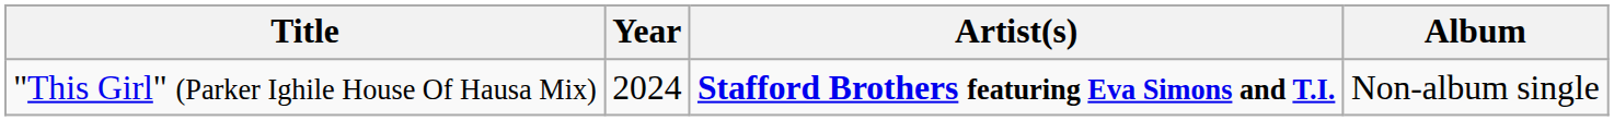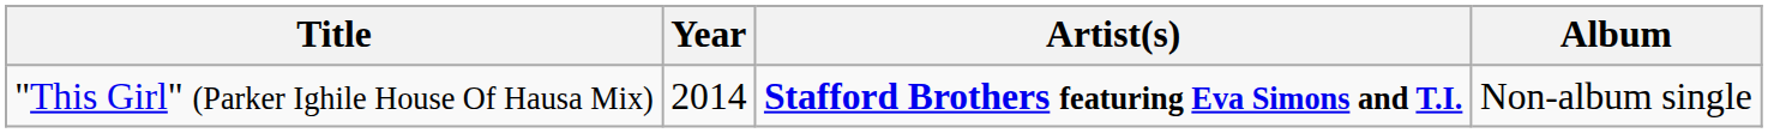"This Girl" (Parker Ighile House Of Hausa Mix) | Year: 2024 -> 2014
